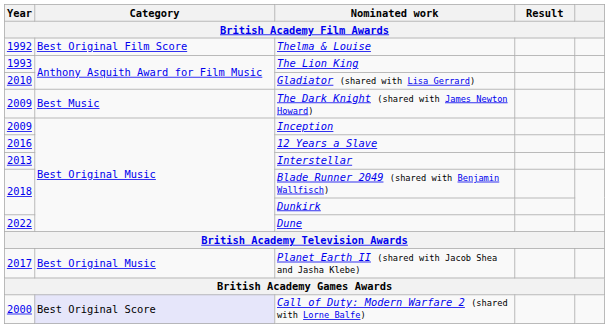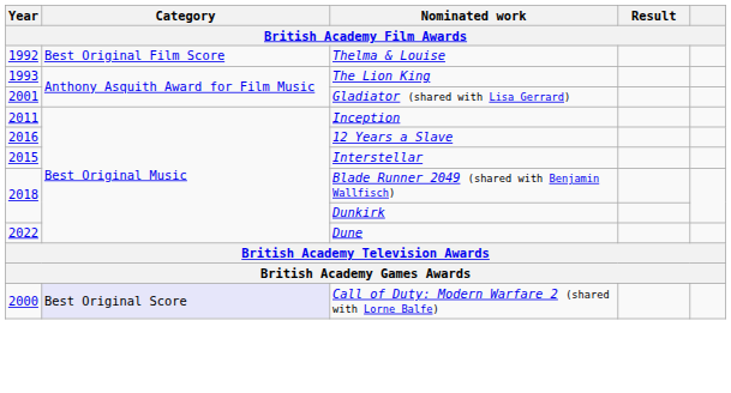Gladiator (shared with Lisa Gerrard) | Year: 2010 -> 2001
- row: 2009 | Best Music | The Dark Knight (shared with James Newton Howard)
Inception | Year: 2009 -> 2011
Interstellar | Year: 2013 -> 2015
- row: 2017 | Best Original Music | Planet Earth II (shared with Jacob Shea and Jasha Klebe)
